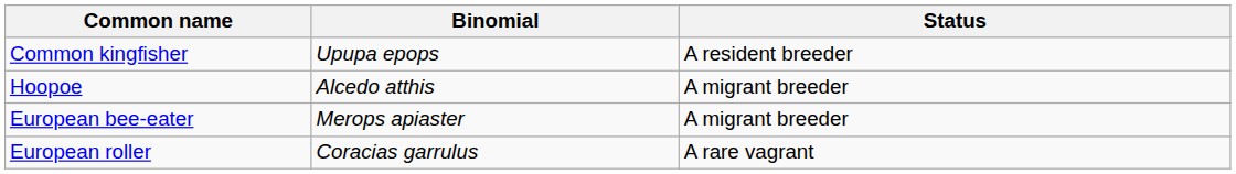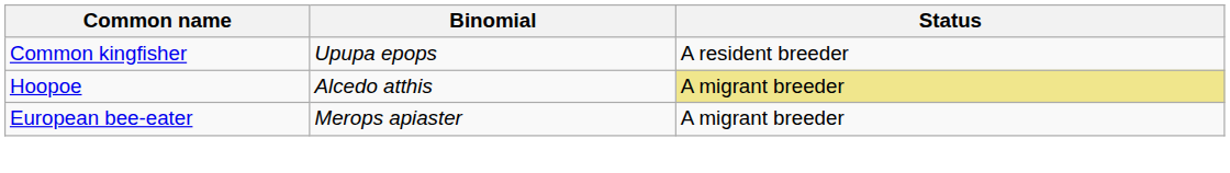Hoopoe | Status: no background -> khaki background
- row: European roller | Coracias garrulus | A rare vagrant
